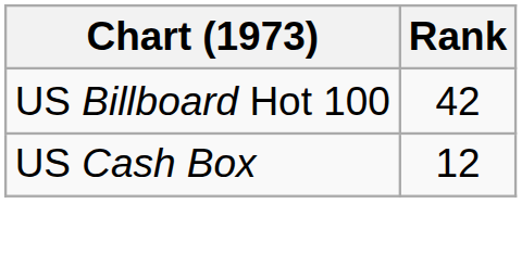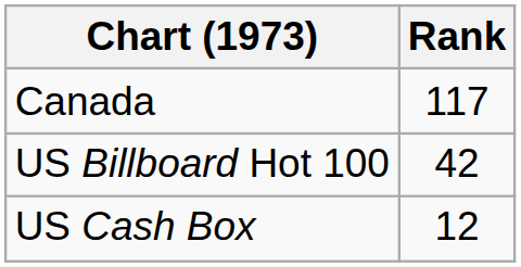+ row: Canada | 117
